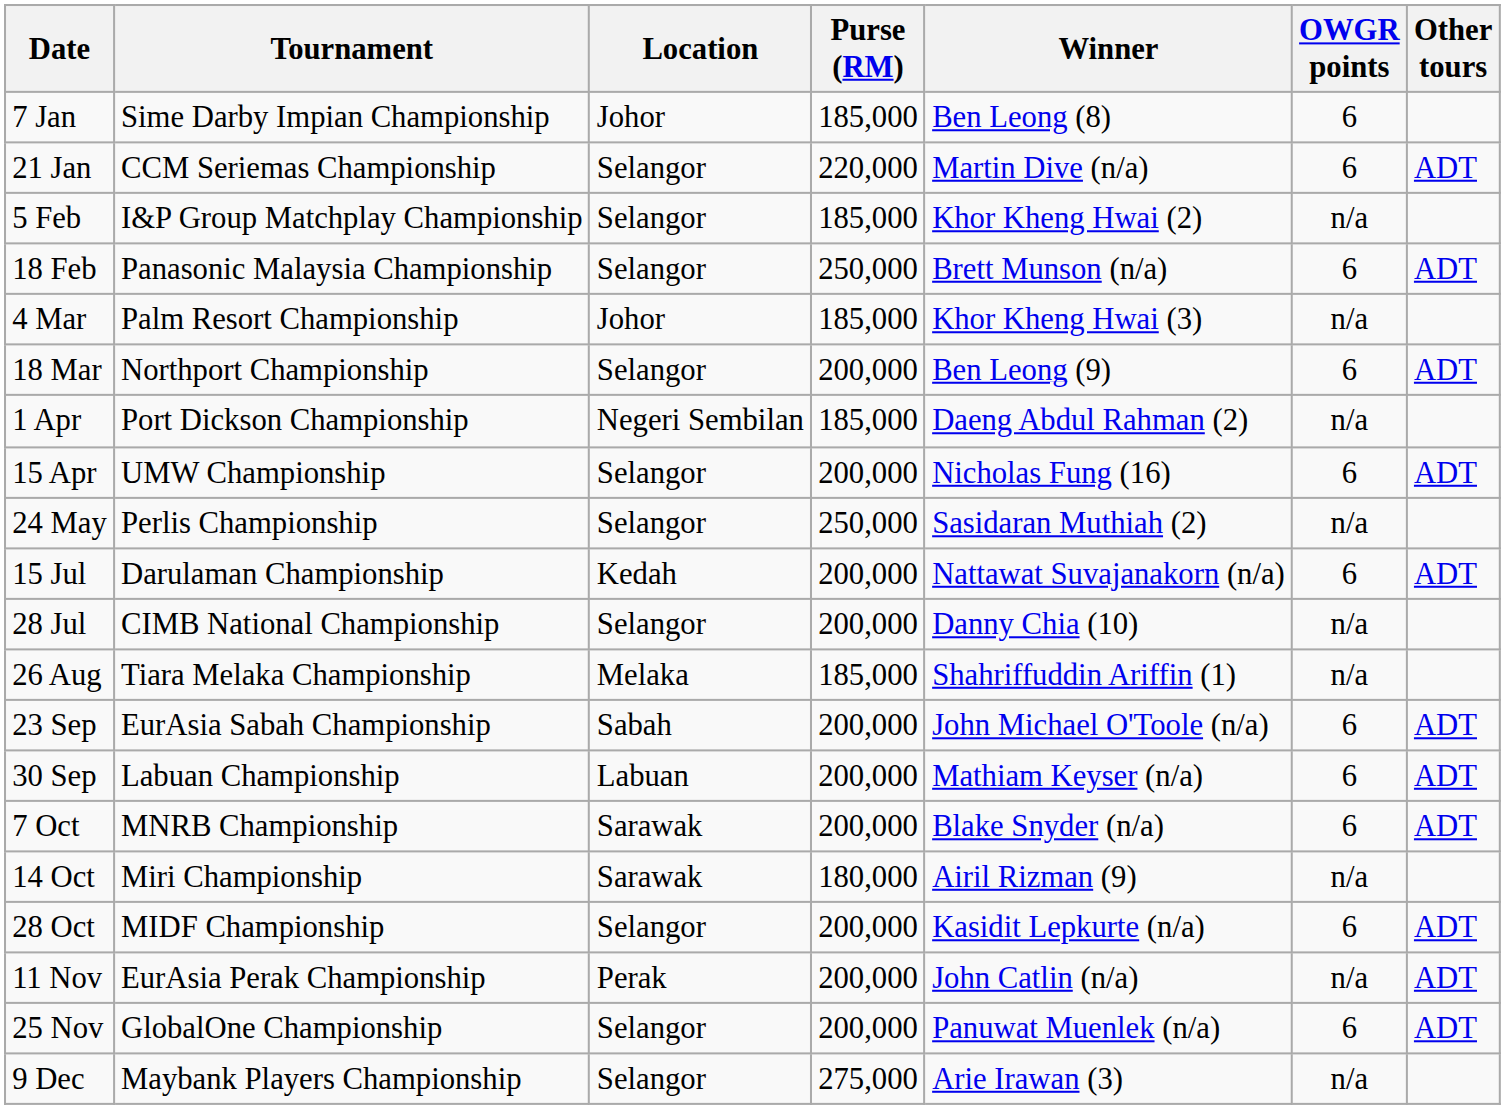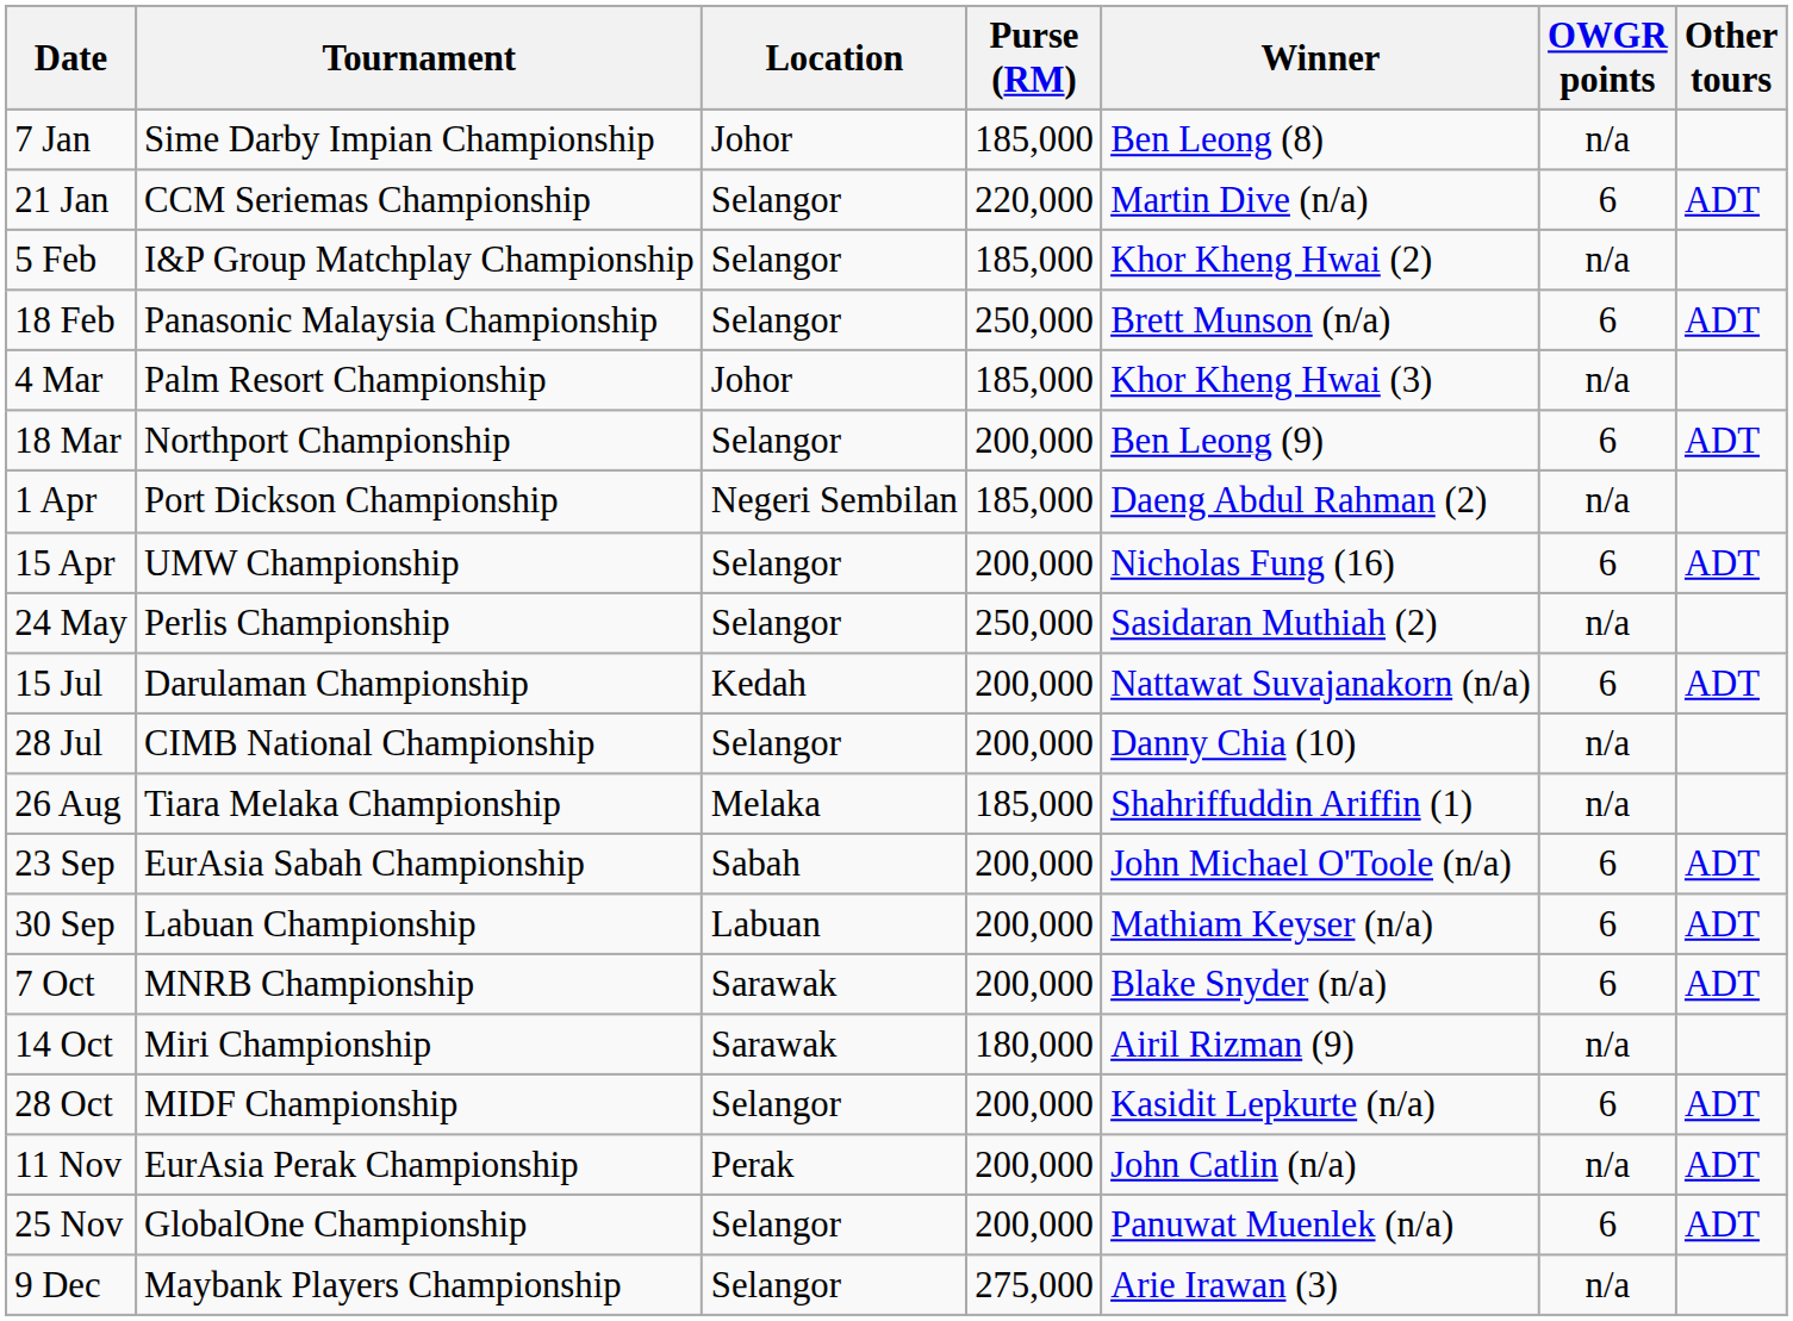7 Jan | OWGR points: 6 -> n/a
